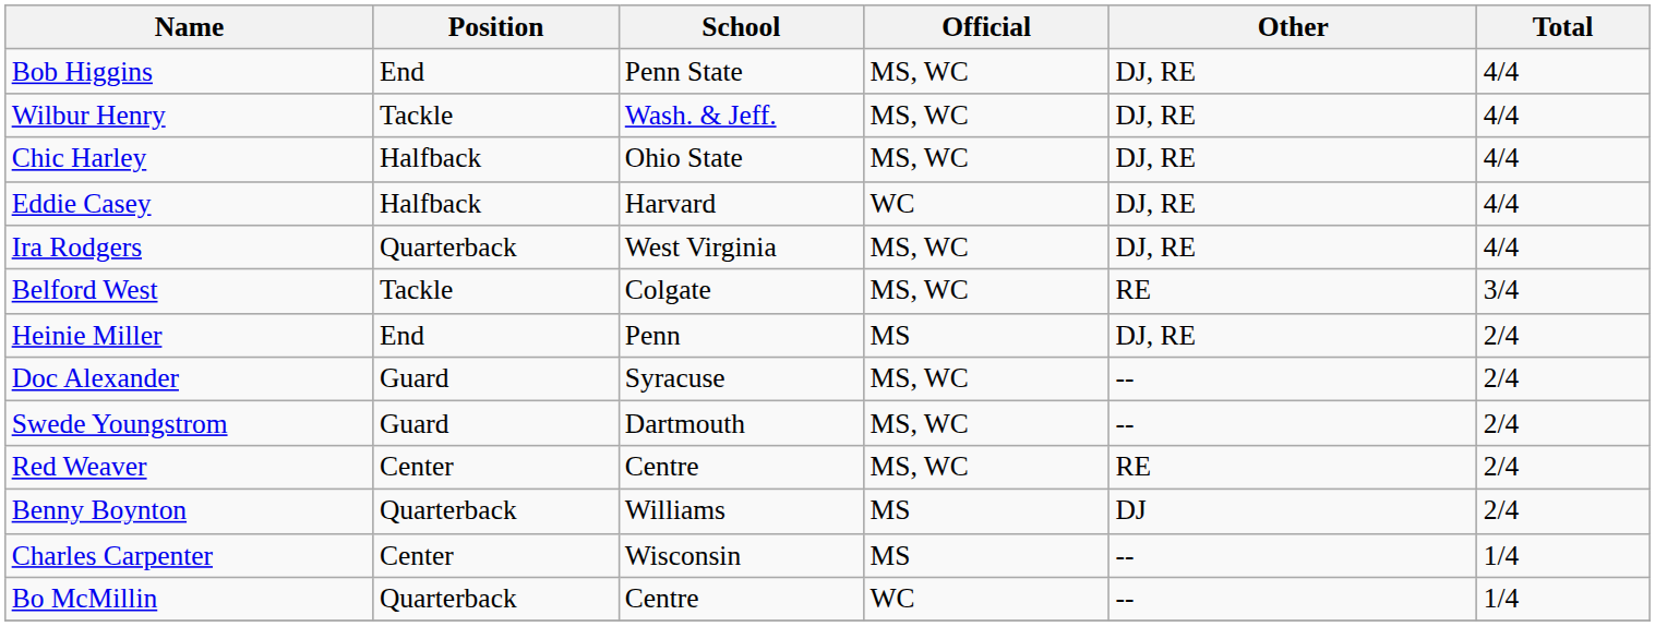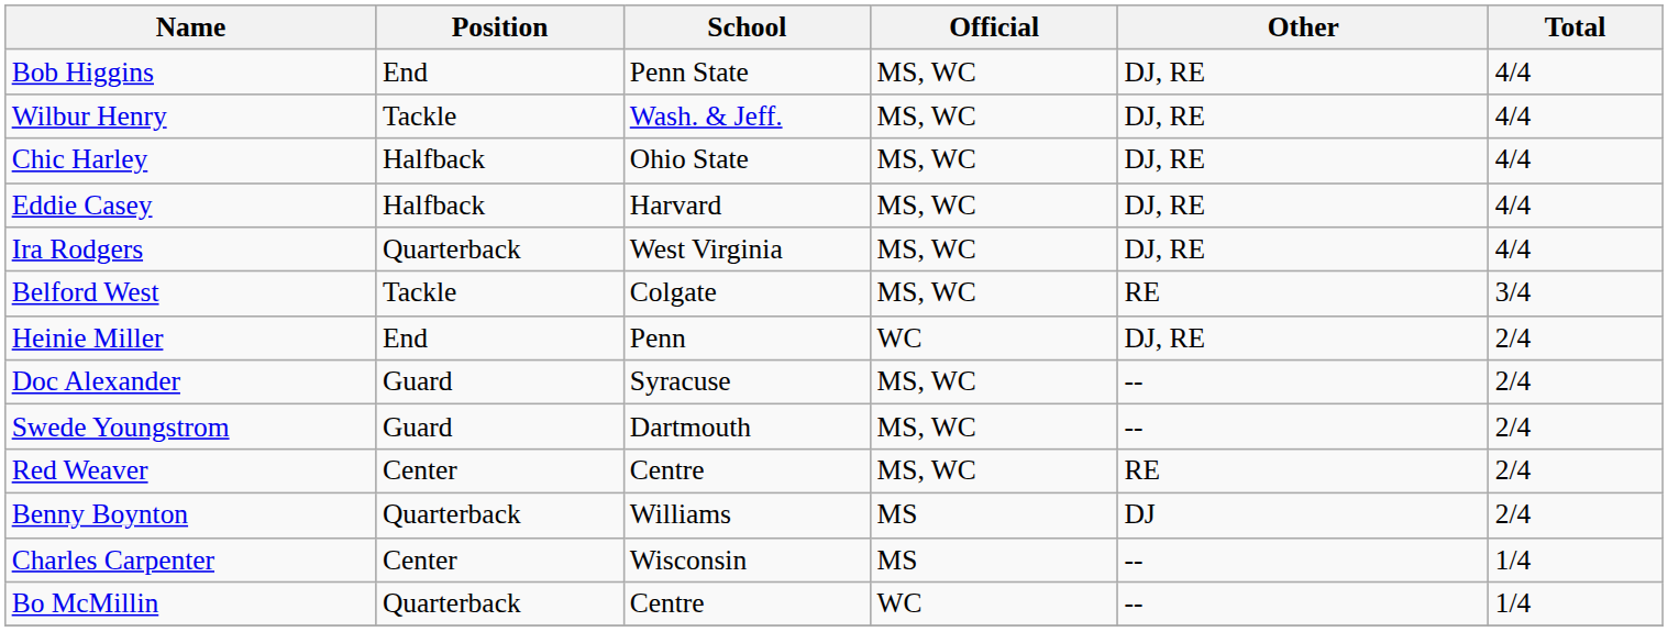Eddie Casey | Official: WC -> MS, WC
Heinie Miller | Official: MS -> WC
